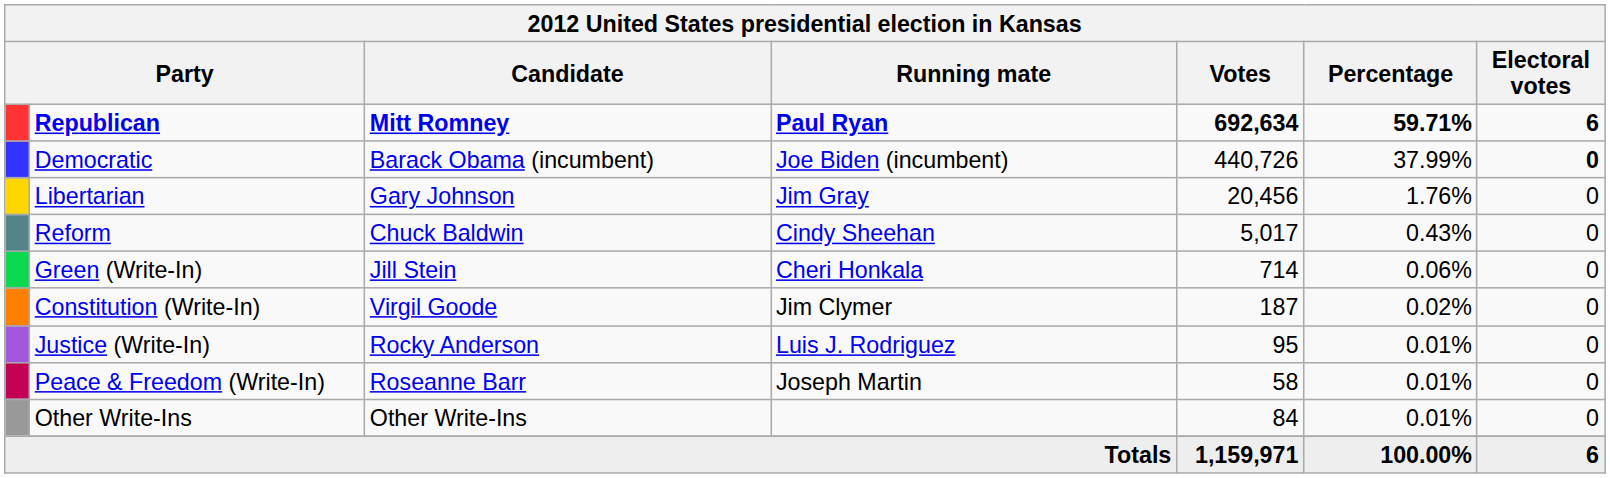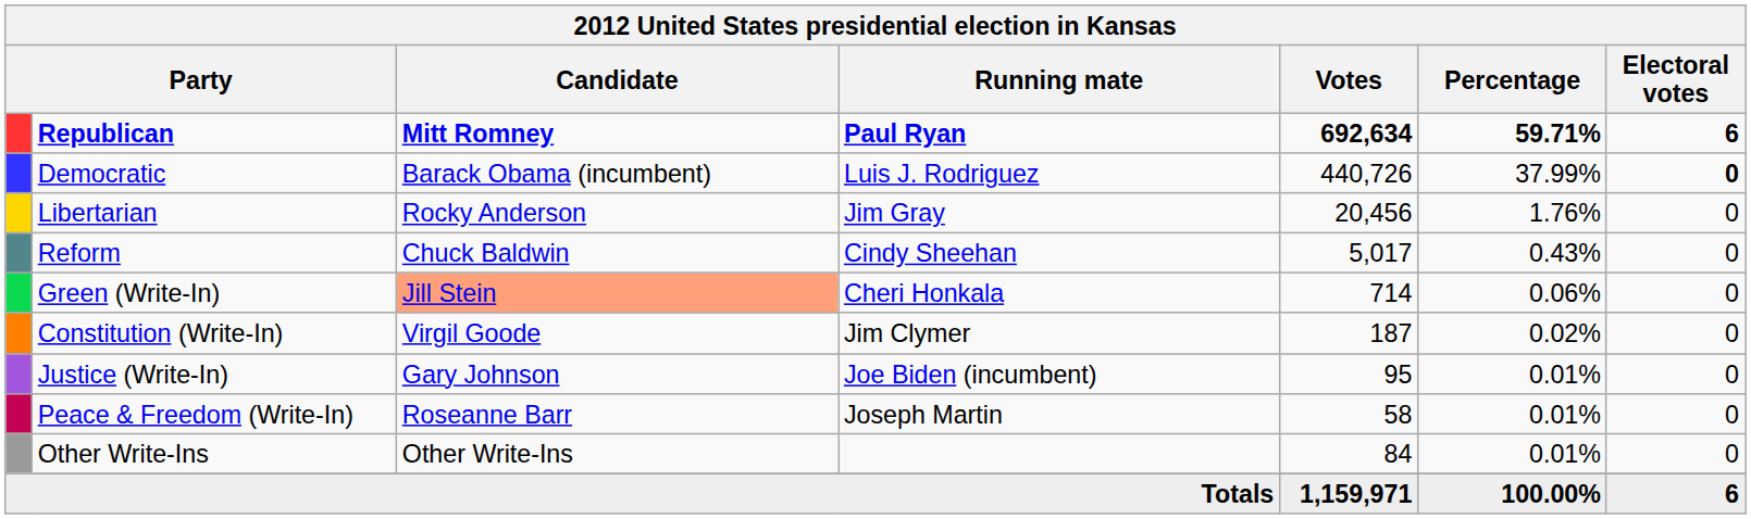Democratic | Running mate: Joe Biden (incumbent) -> Luis J. Rodriguez
Libertarian | Candidate: Gary Johnson -> Rocky Anderson
Green (Write-In) | Candidate: no background -> lightsalmon background
Justice (Write-In) | Candidate: Rocky Anderson -> Gary Johnson
Justice (Write-In) | Running mate: Luis J. Rodriguez -> Joe Biden (incumbent)
